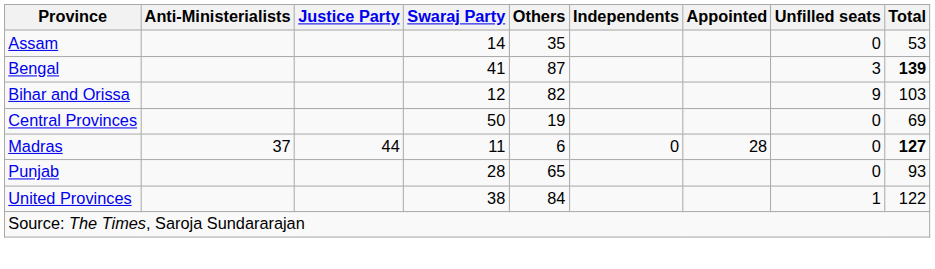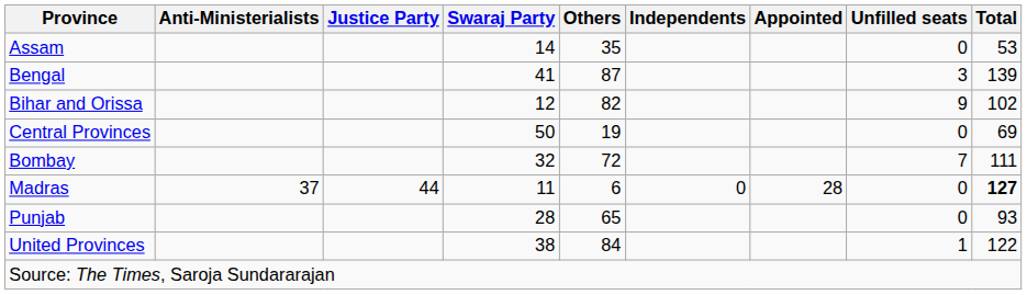Bengal | Total: bold -> normal
Bihar and Orissa | Total: 103 -> 102
+ row: Bombay | 32 | 72 | 7 | 111
